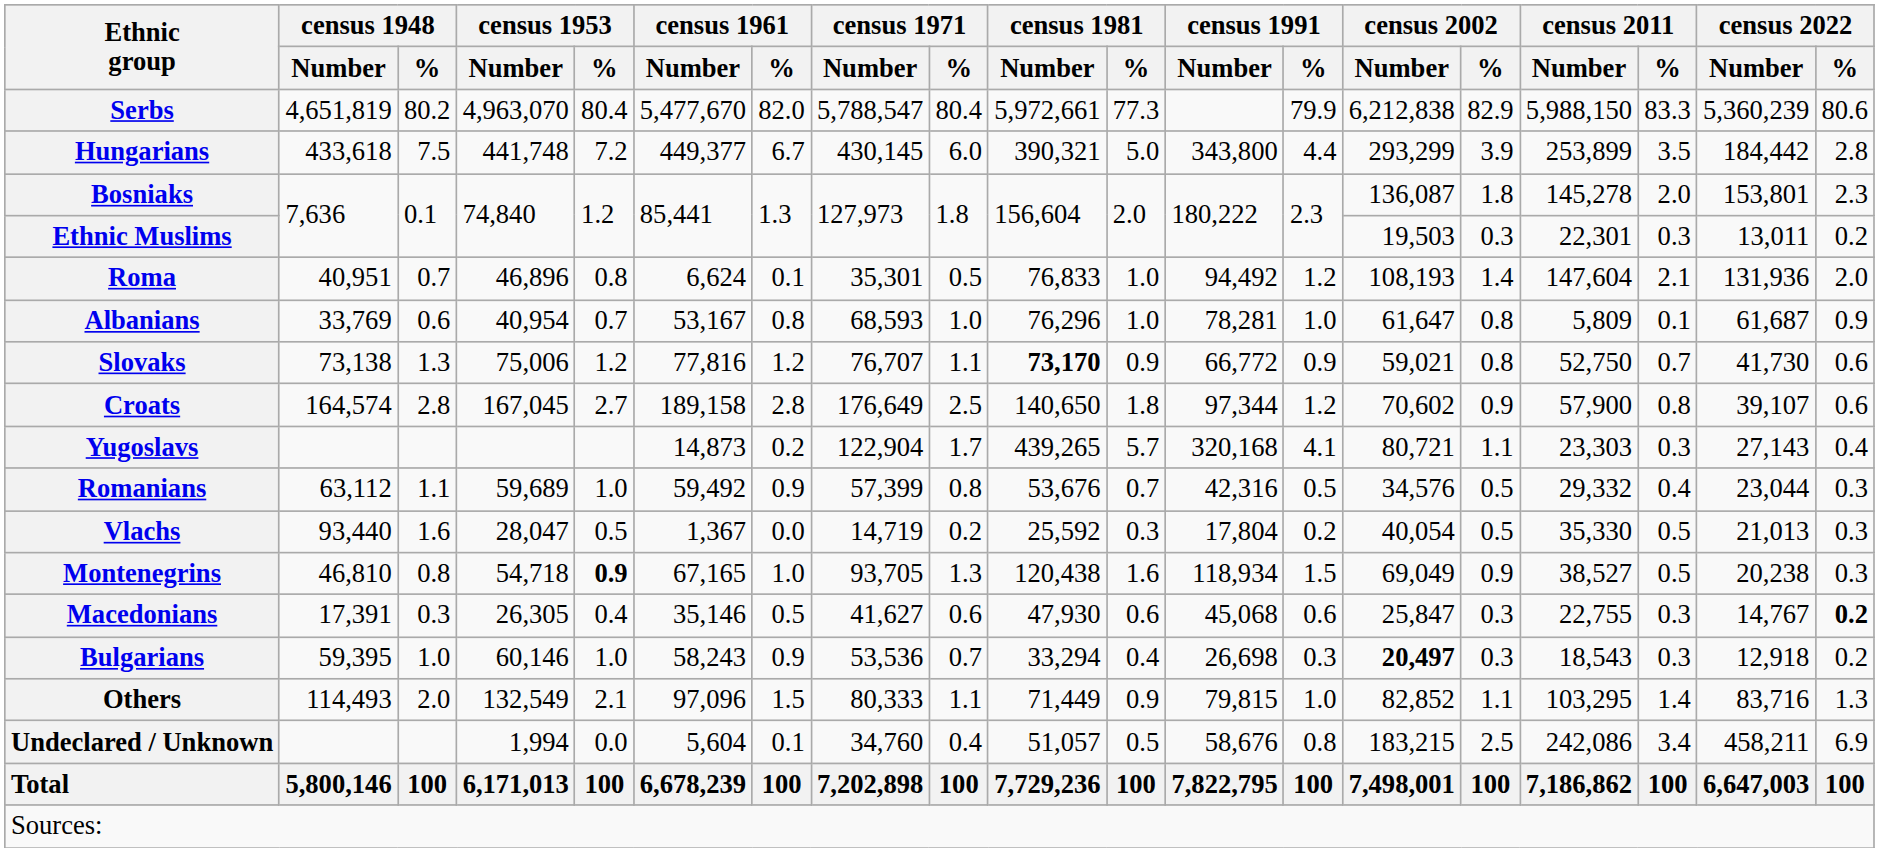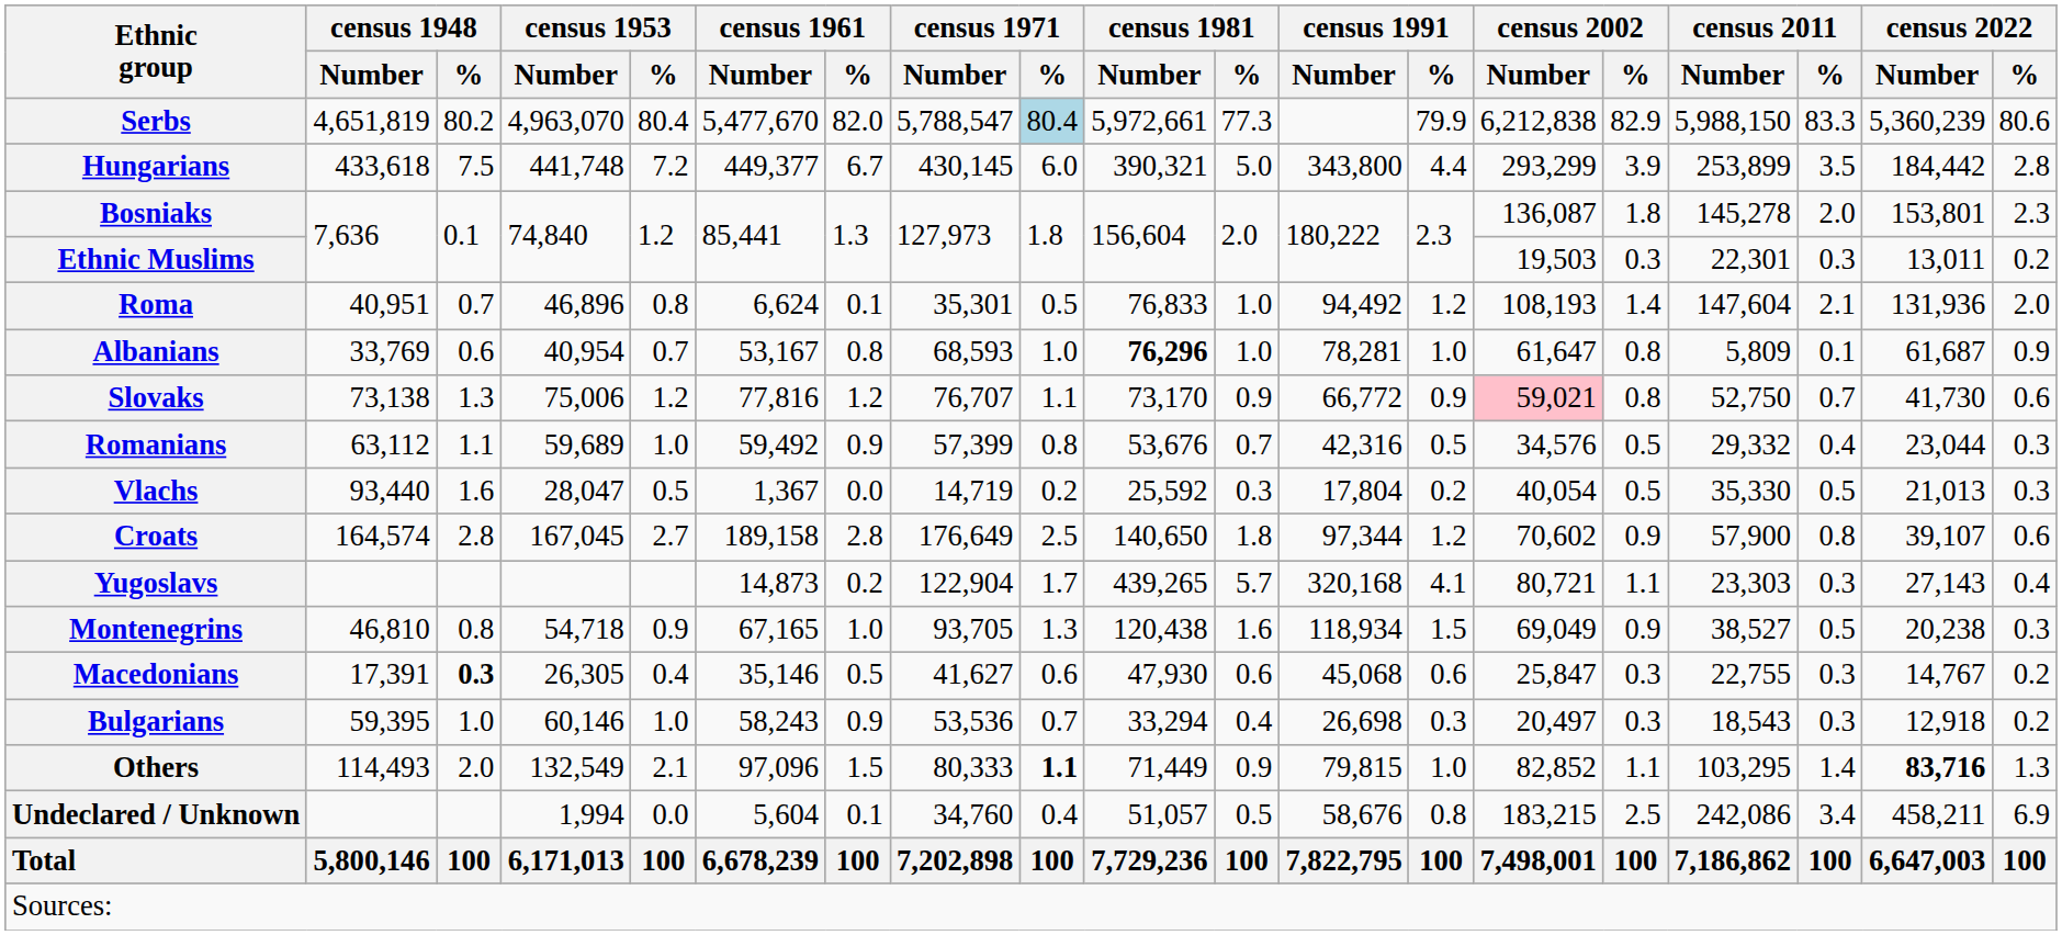Serbs | census 1971 / %: no background -> lightblue background
Albanians | census 1981 / Number: normal -> bold
Slovaks | census 1981 / Number: bold -> normal
Slovaks | census 2002 / Number: no background -> pink background
rows swapped: Croats <-> Romanians
rows swapped: Yugoslavs <-> Vlachs
Montenegrins | census 1953 / %: bold -> normal
Macedonians | census 1948 / %: normal -> bold
Macedonians | census 2022 / %: bold -> normal
Bulgarians | census 2002 / Number: bold -> normal
Others | census 1971 / %: normal -> bold
Others | census 2022 / Number: normal -> bold
